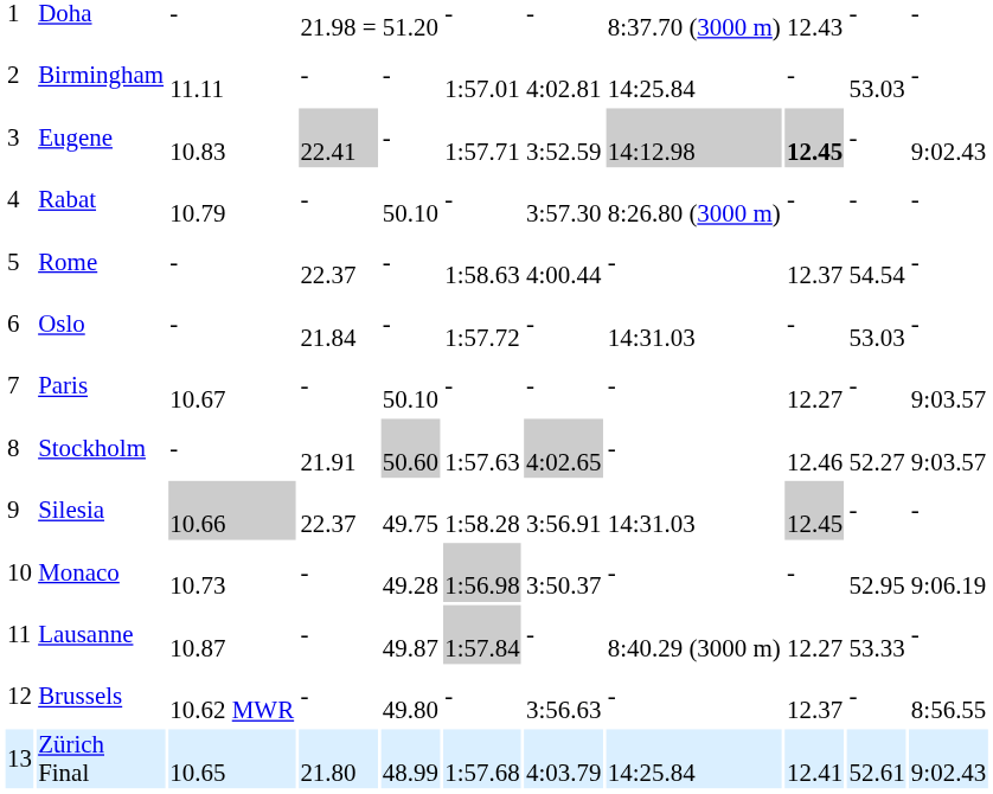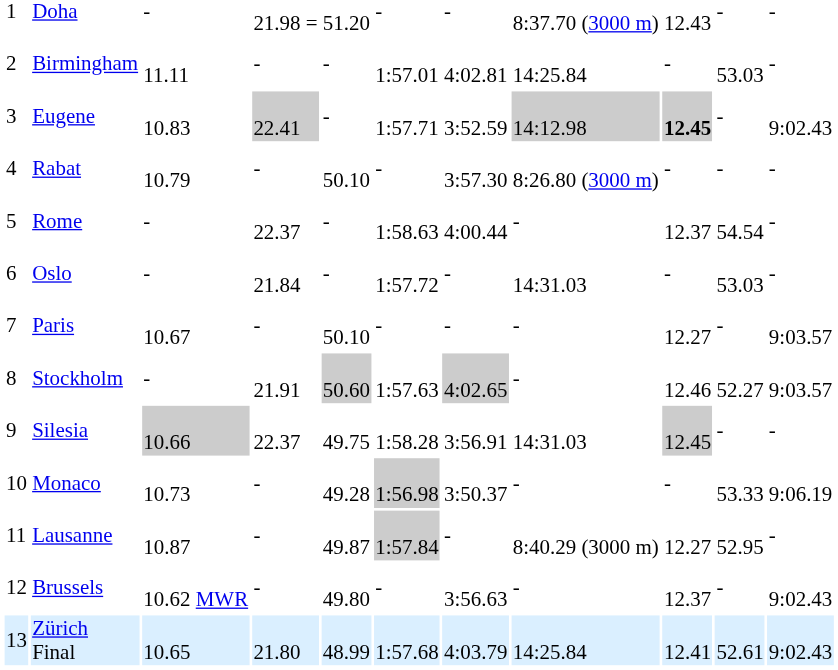Monaco | column 10: 52.95 -> 53.33
Lausanne | column 10: 53.33 -> 52.95
Brussels | column 11: 8:56.55 -> 9:02.43
